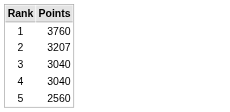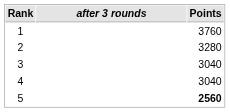+ column: after 3 rounds
2 | Points: 3207 -> 3280
5 | Points: normal -> bold
